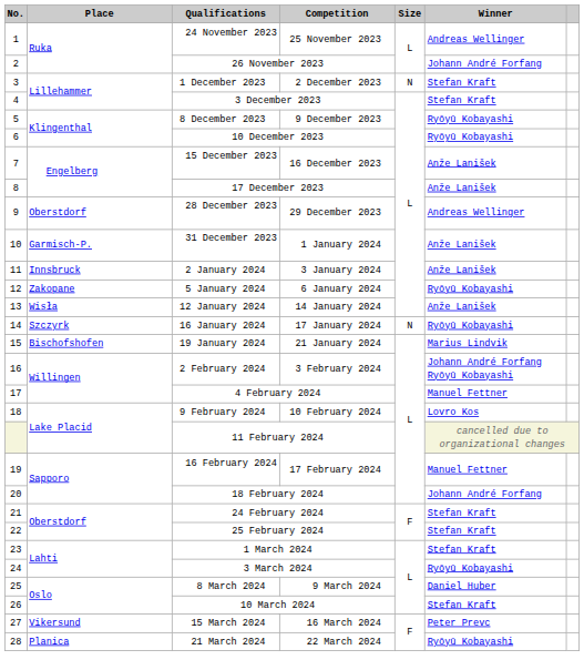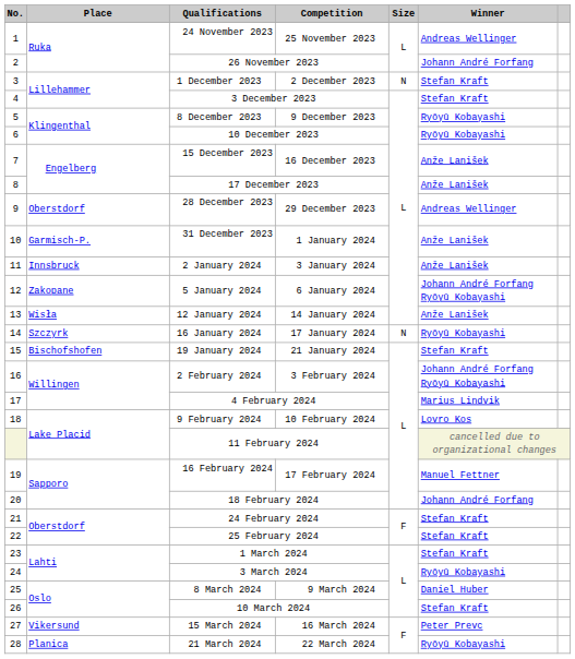5 January 2024 | Winner: Ryōyū Kobayashi -> Johann André Forfang Ryōyū Kobayashi
19 January 2024 | Winner: Marius Lindvik -> Stefan Kraft
4 February 2024 | Winner: Manuel Fettner -> Marius Lindvik
